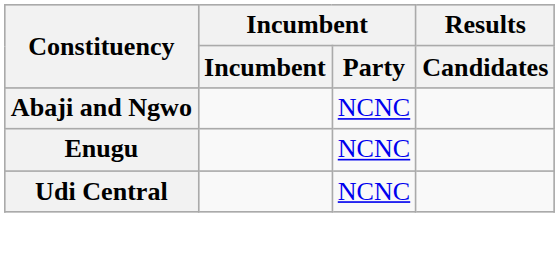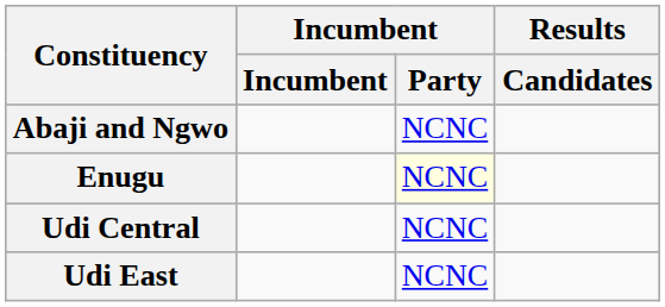Enugu | Incumbent / Party: no background -> lightyellow background
+ row: Udi East | NCNC
